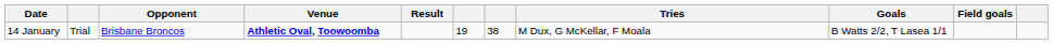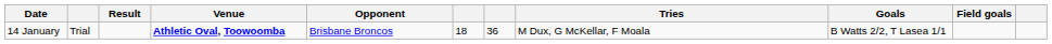columns swapped: Opponent <-> Result
14 January | column 6: 19 -> 18
14 January | column 7: 38 -> 36
